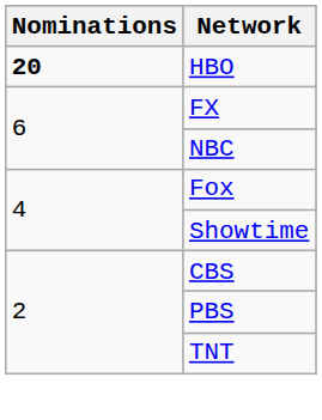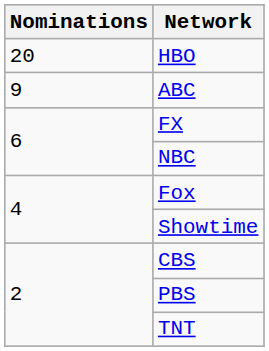HBO | Nominations: bold -> normal
+ row: 9 | ABC
